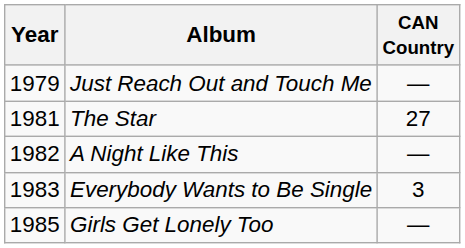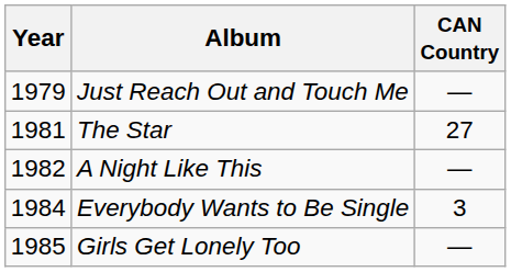Everybody Wants to Be Single | Year: 1983 -> 1984
